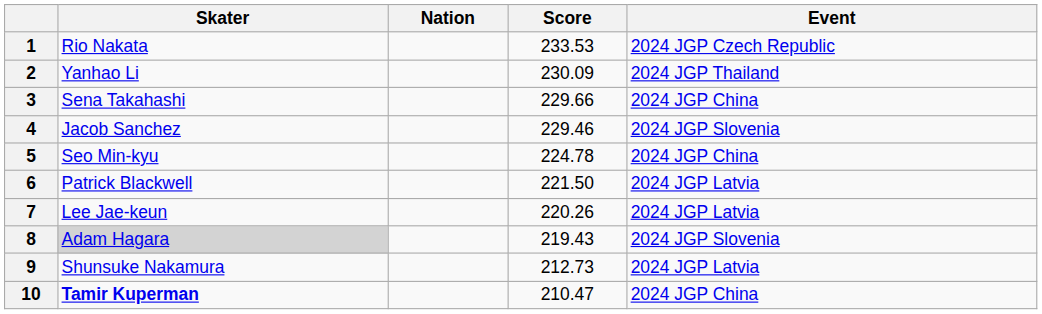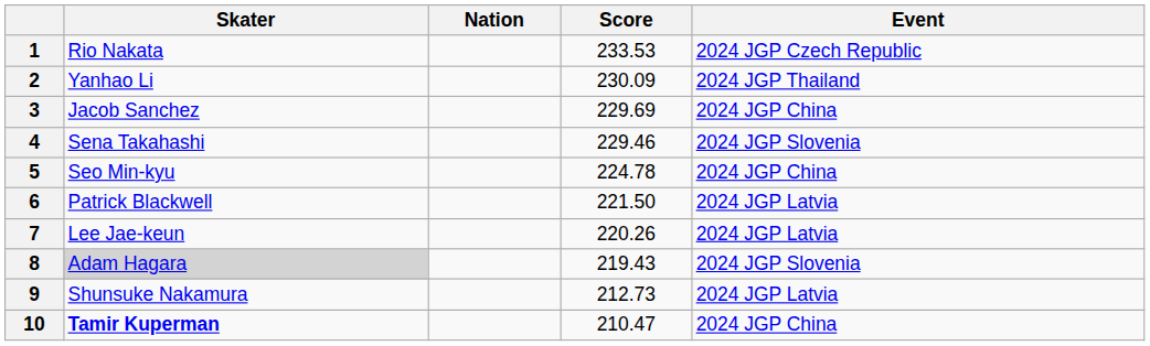3 | Skater: Sena Takahashi -> Jacob Sanchez
3 | Score: 229.66 -> 229.69
4 | Skater: Jacob Sanchez -> Sena Takahashi
